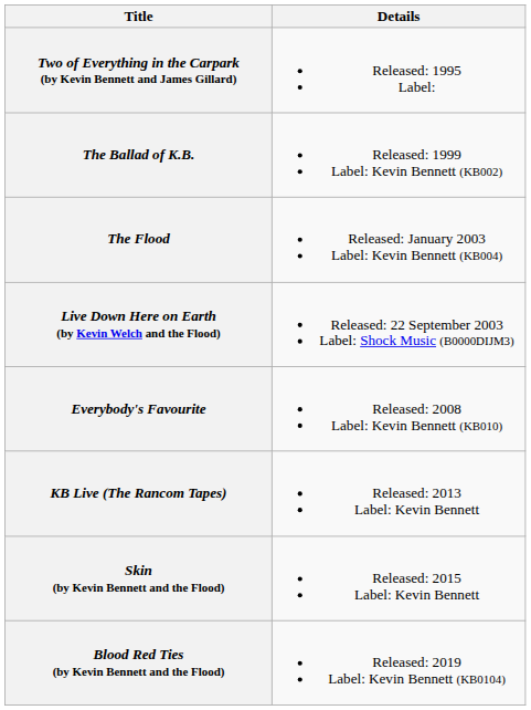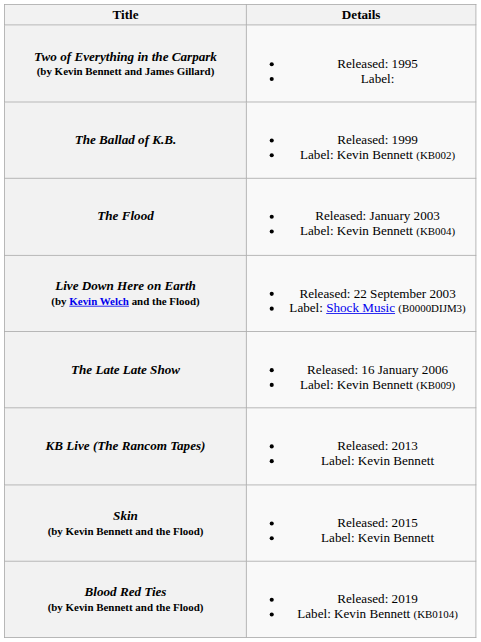+ row: The Late Late Show | Released: 16 January 2006 Label: Kevin Bennett (KB009)
- row: Everybody's Favourite | Released: 2008 Label: Kevin Bennett (KB010)
